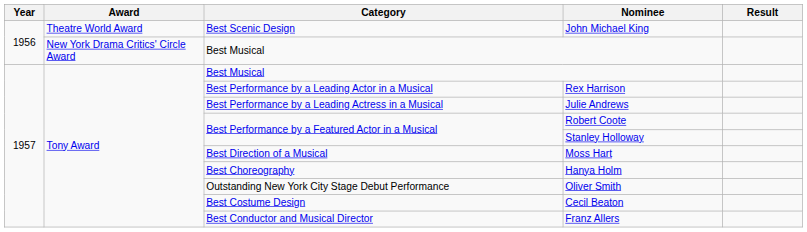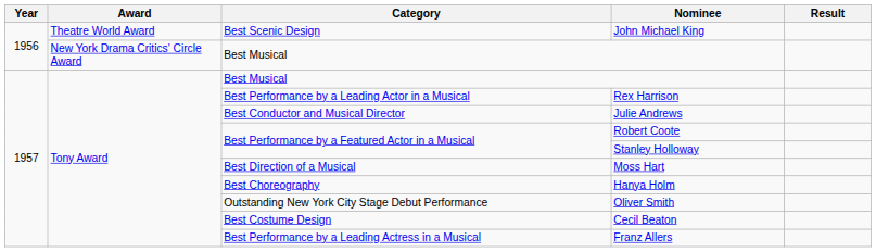Julie Andrews | Category: Best Performance by a Leading Actress in a Musical -> Best Conductor and Musical Director
Franz Allers | Category: Best Conductor and Musical Director -> Best Performance by a Leading Actress in a Musical
